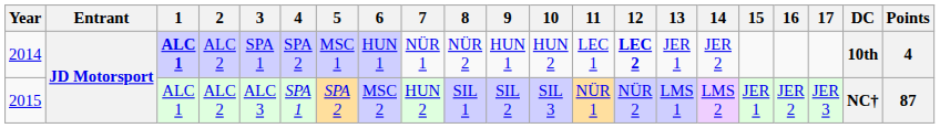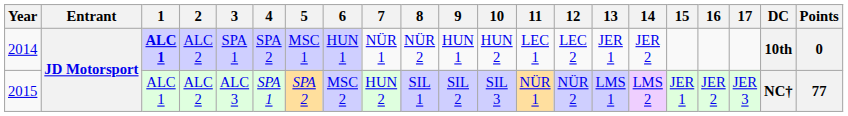2014 | 12: bold -> normal
2014 | Points: 4 -> 0
2015 | Points: 87 -> 77
